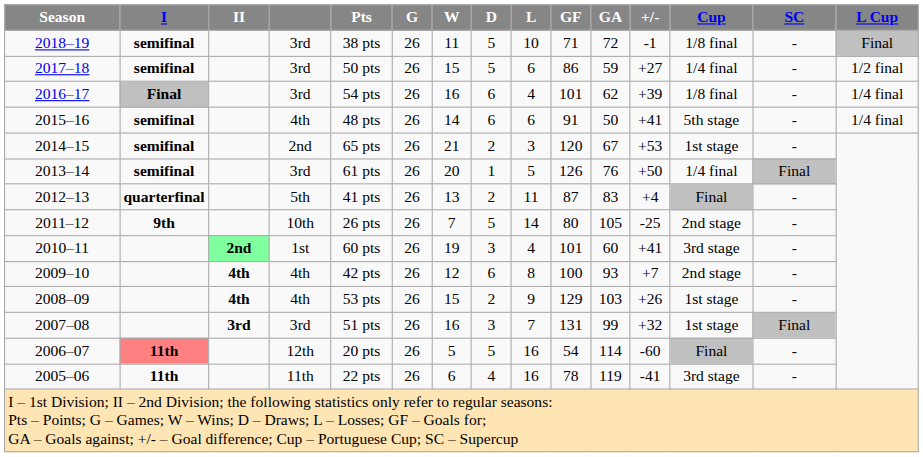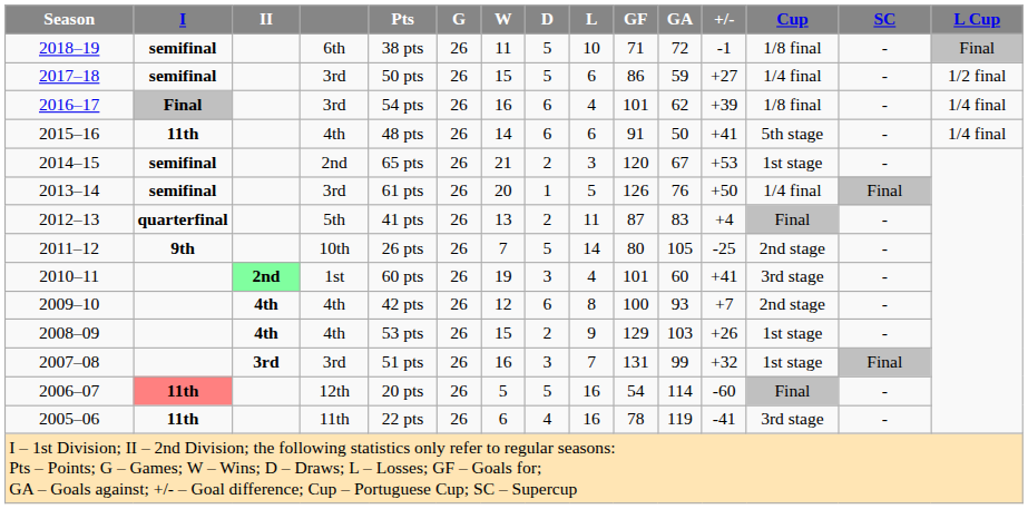2018–19 | column 4: 3rd -> 6th
2015–16 | I: semifinal -> 11th
